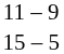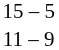rows swapped: 15 – 5 <-> 11 – 9
